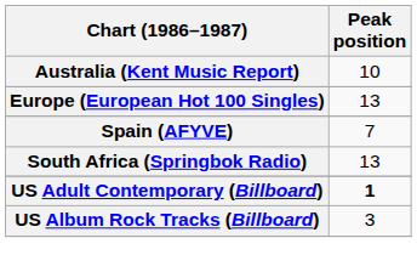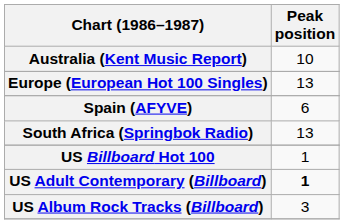Spain (AFYVE) | Peak position: 7 -> 6
+ row: US Billboard Hot 100 | 1
